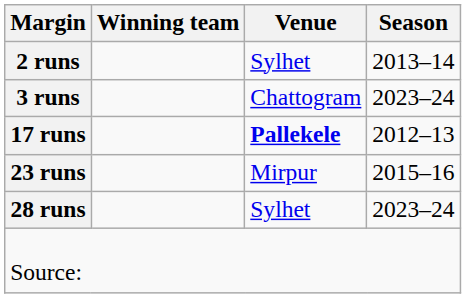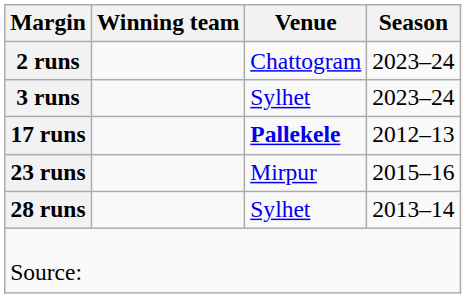2 runs | Venue: Sylhet -> Chattogram
2 runs | Season: 2013–14 -> 2023–24
3 runs | Venue: Chattogram -> Sylhet
28 runs | Season: 2023–24 -> 2013–14
